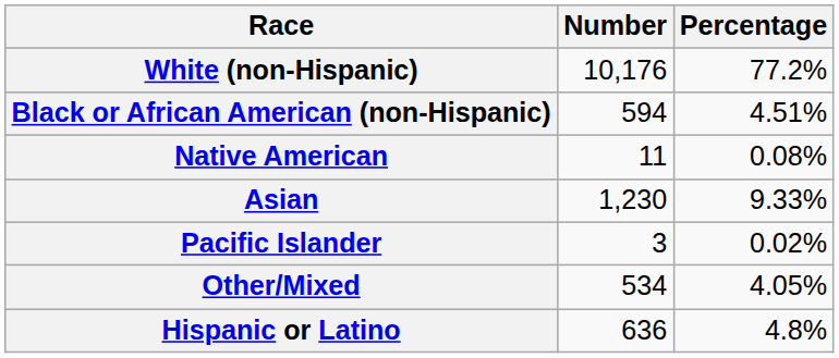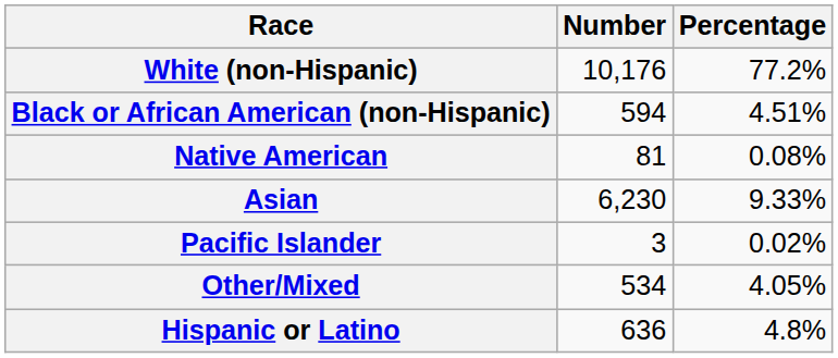Native American | Number: 11 -> 81
Asian | Number: 1,230 -> 6,230
